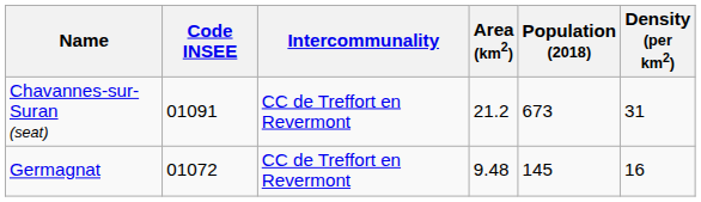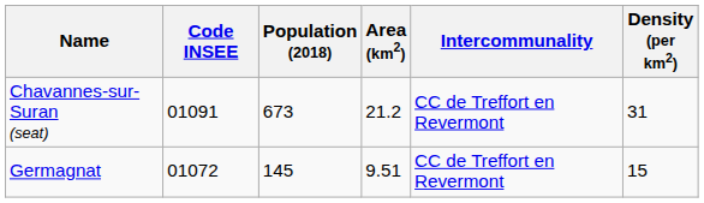columns swapped: Intercommunality <-> Population (2018)
Germagnat | Area (km2): 9.48 -> 9.51
Germagnat | Density (per km2): 16 -> 15
